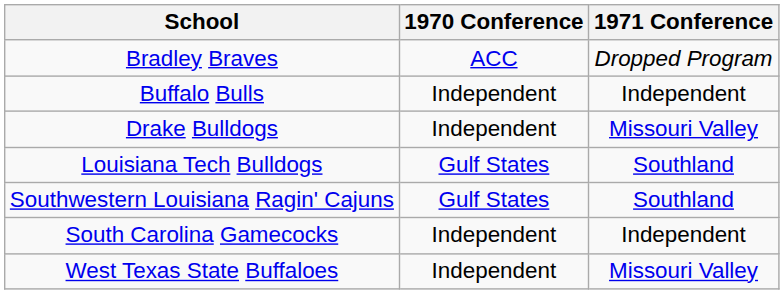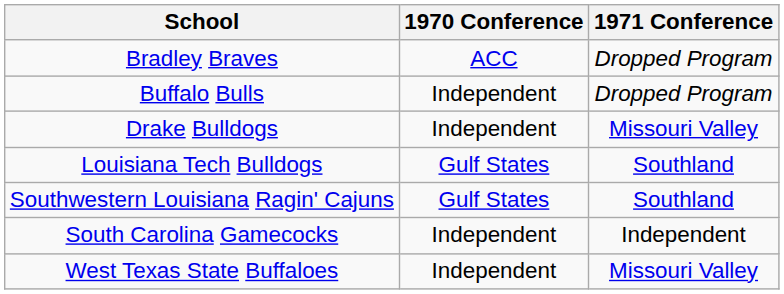Buffalo Bulls | 1971 Conference: Independent -> Dropped Program
